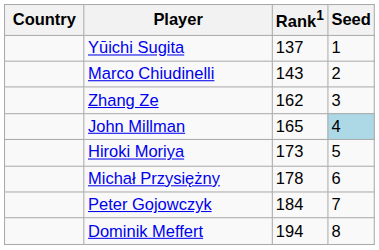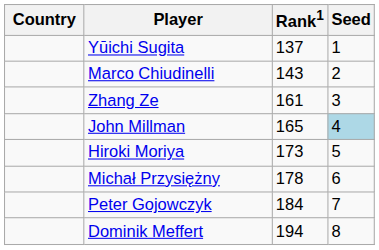Zhang Ze | Rank1: 162 -> 161
